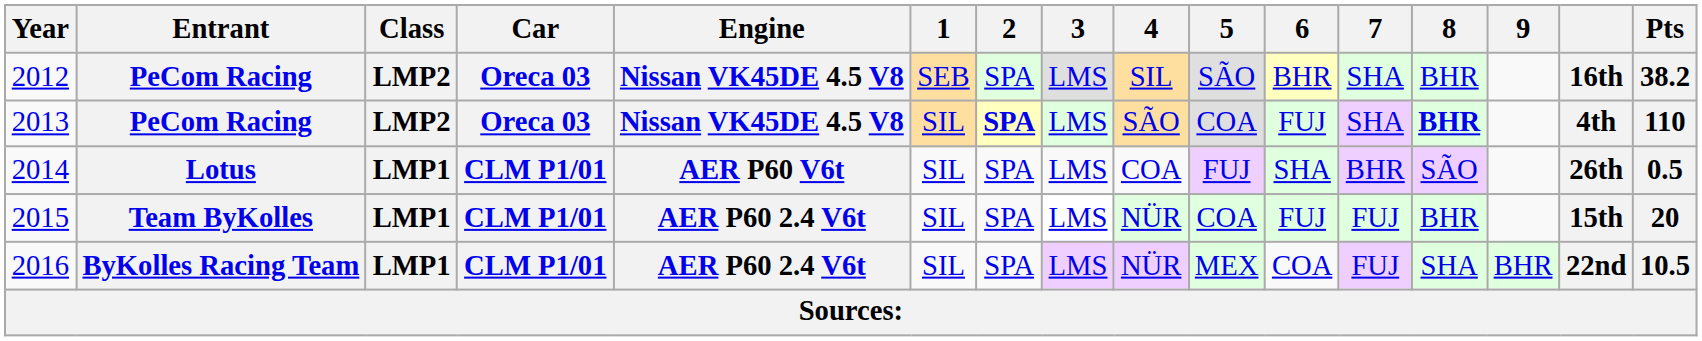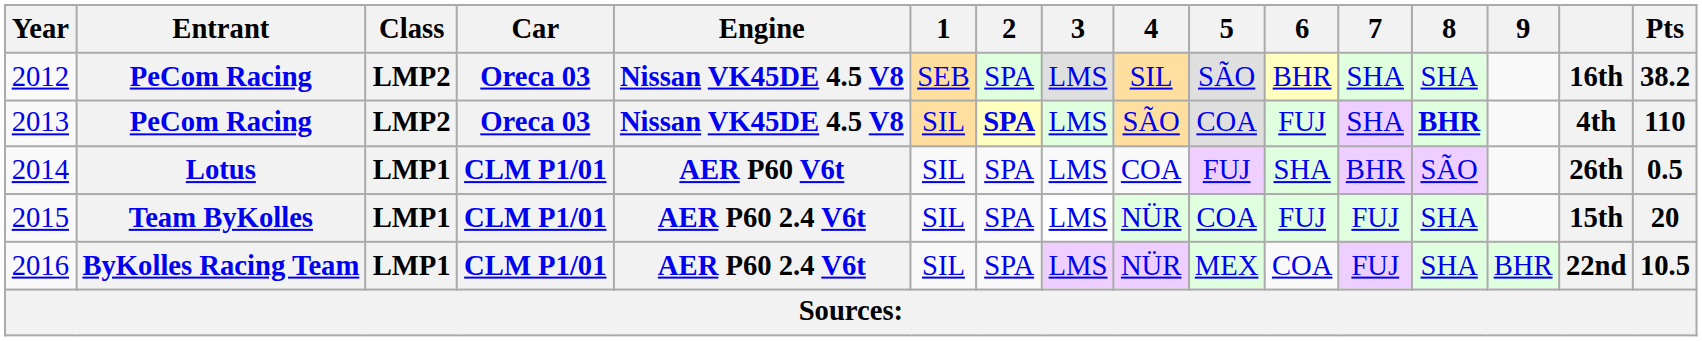2012 | 8: BHR -> SHA
2015 | 8: BHR -> SHA
